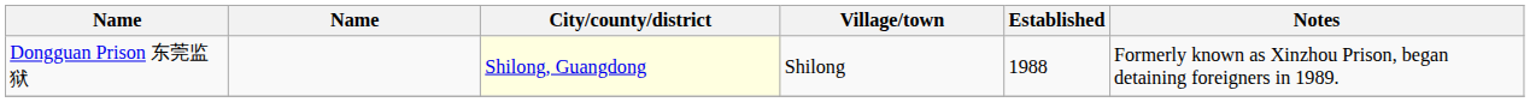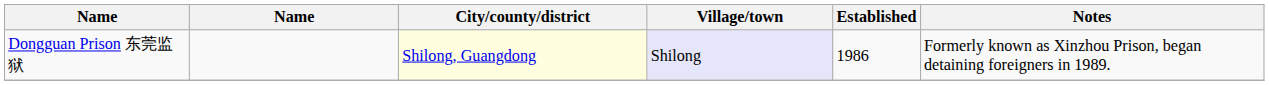Dongguan Prison 东莞监狱 | Village/town: no background -> lavender background
Dongguan Prison 东莞监狱 | Established: 1988 -> 1986
